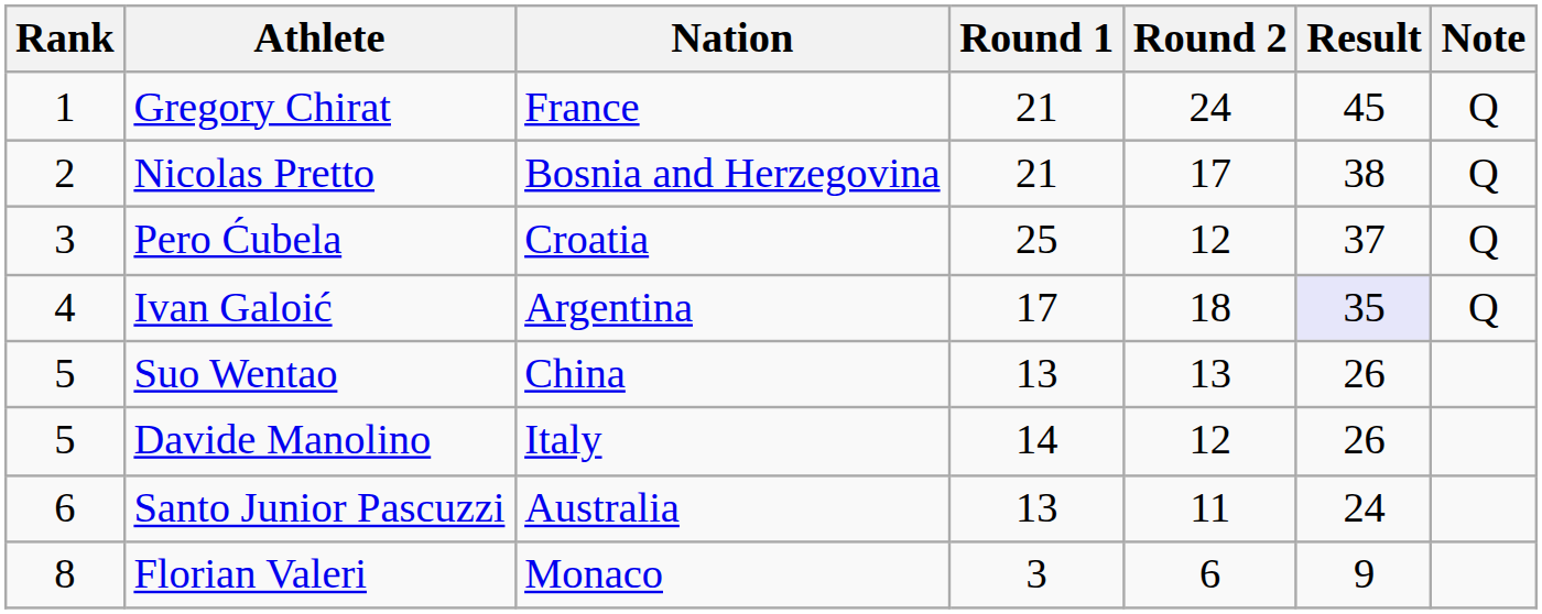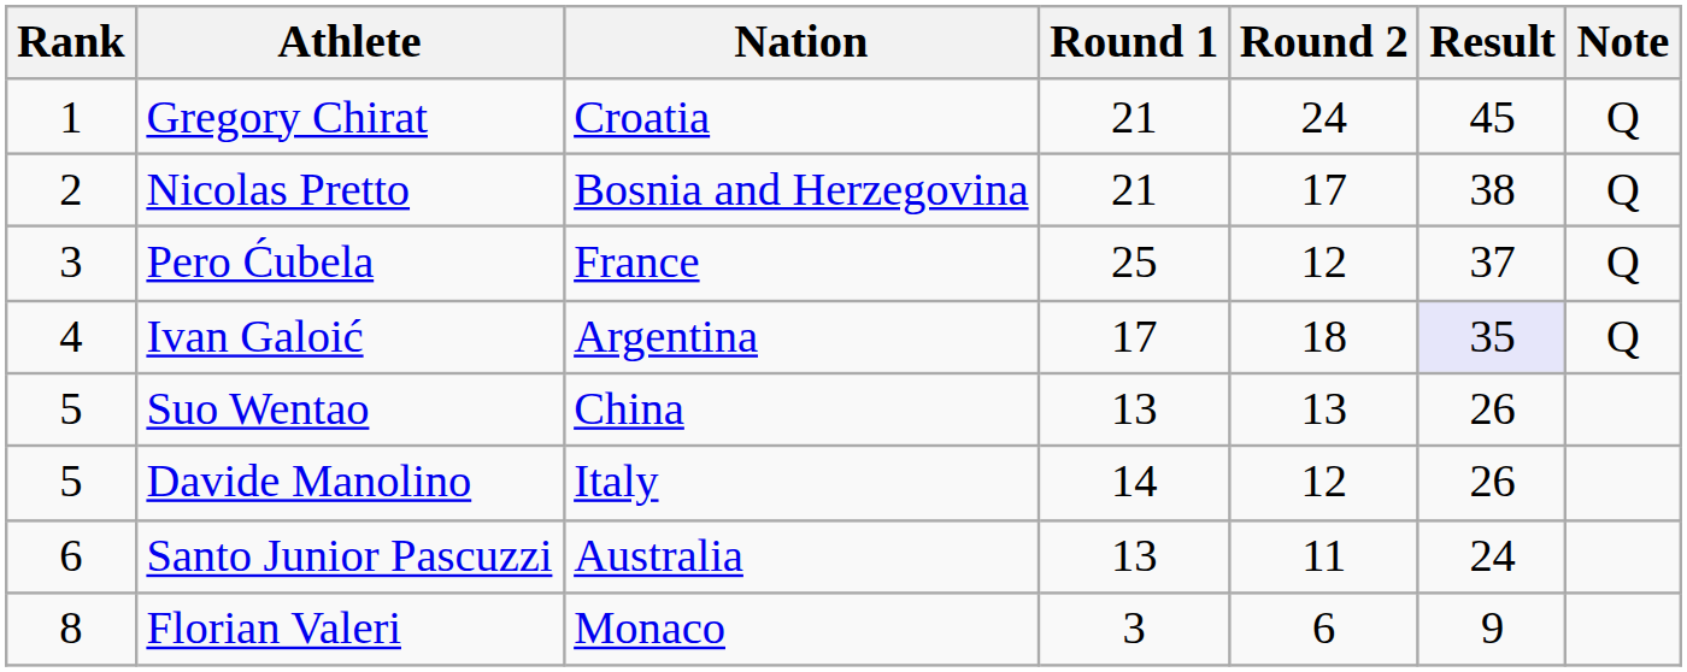Gregory Chirat | Nation: France -> Croatia
Pero Ćubela | Nation: Croatia -> France
